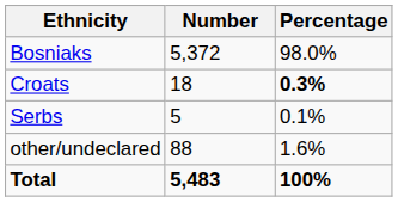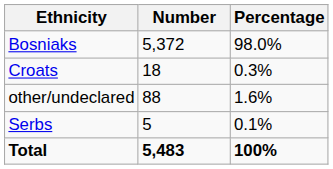Croats | Percentage: bold -> normal
rows swapped: Serbs <-> other/undeclared
